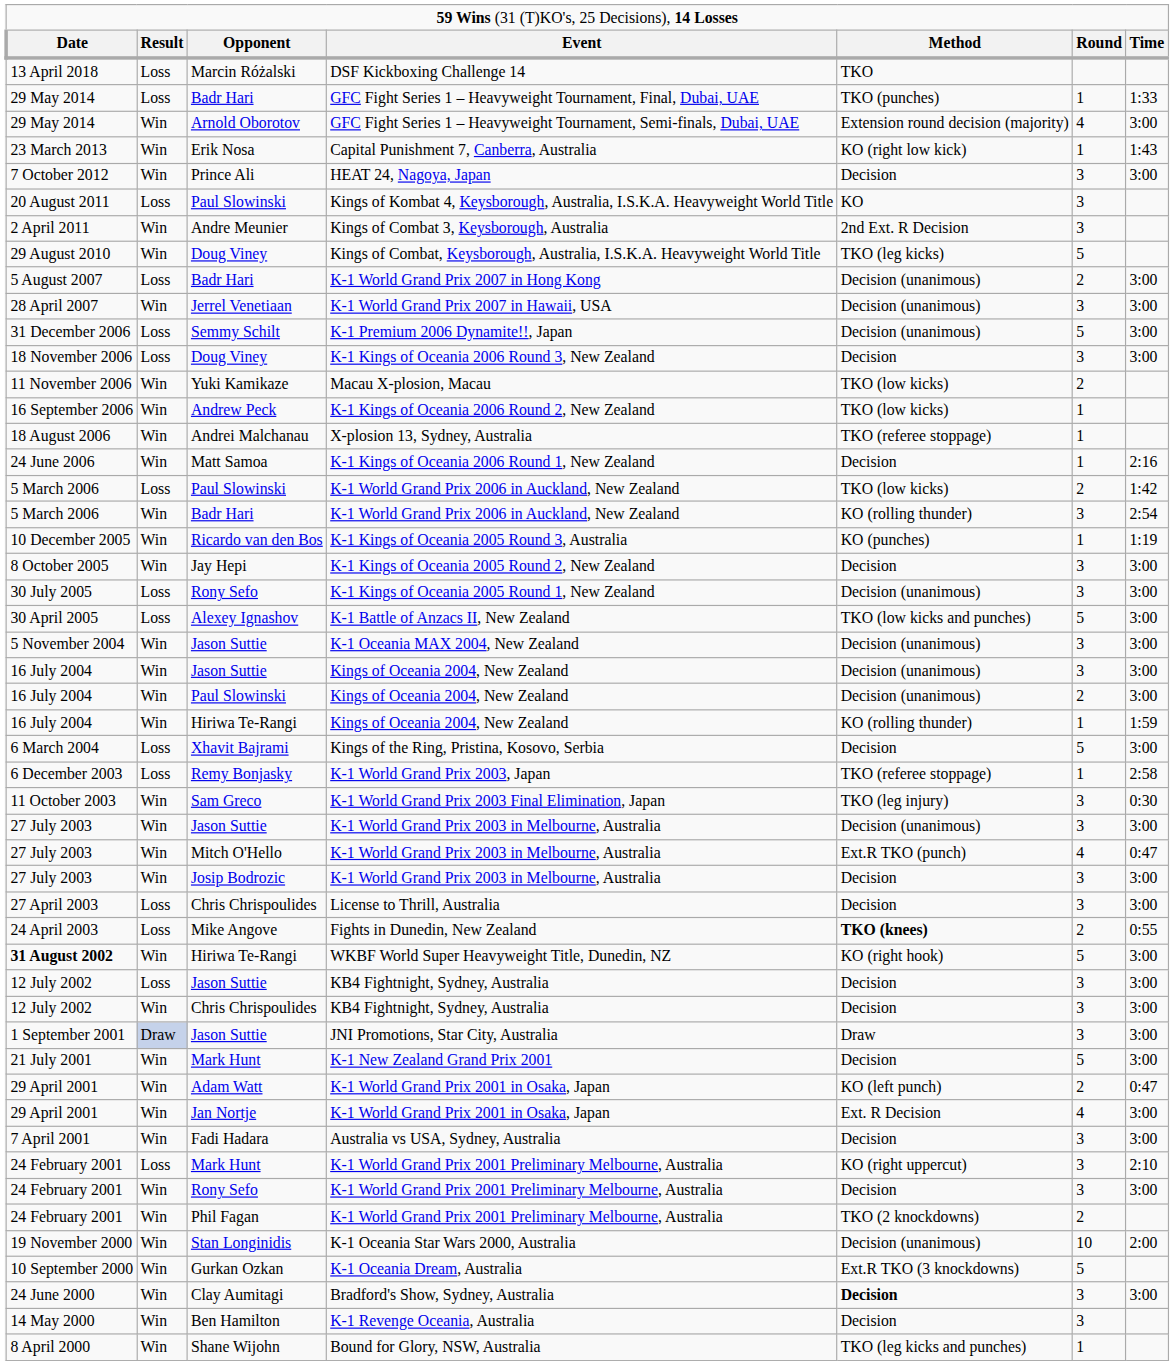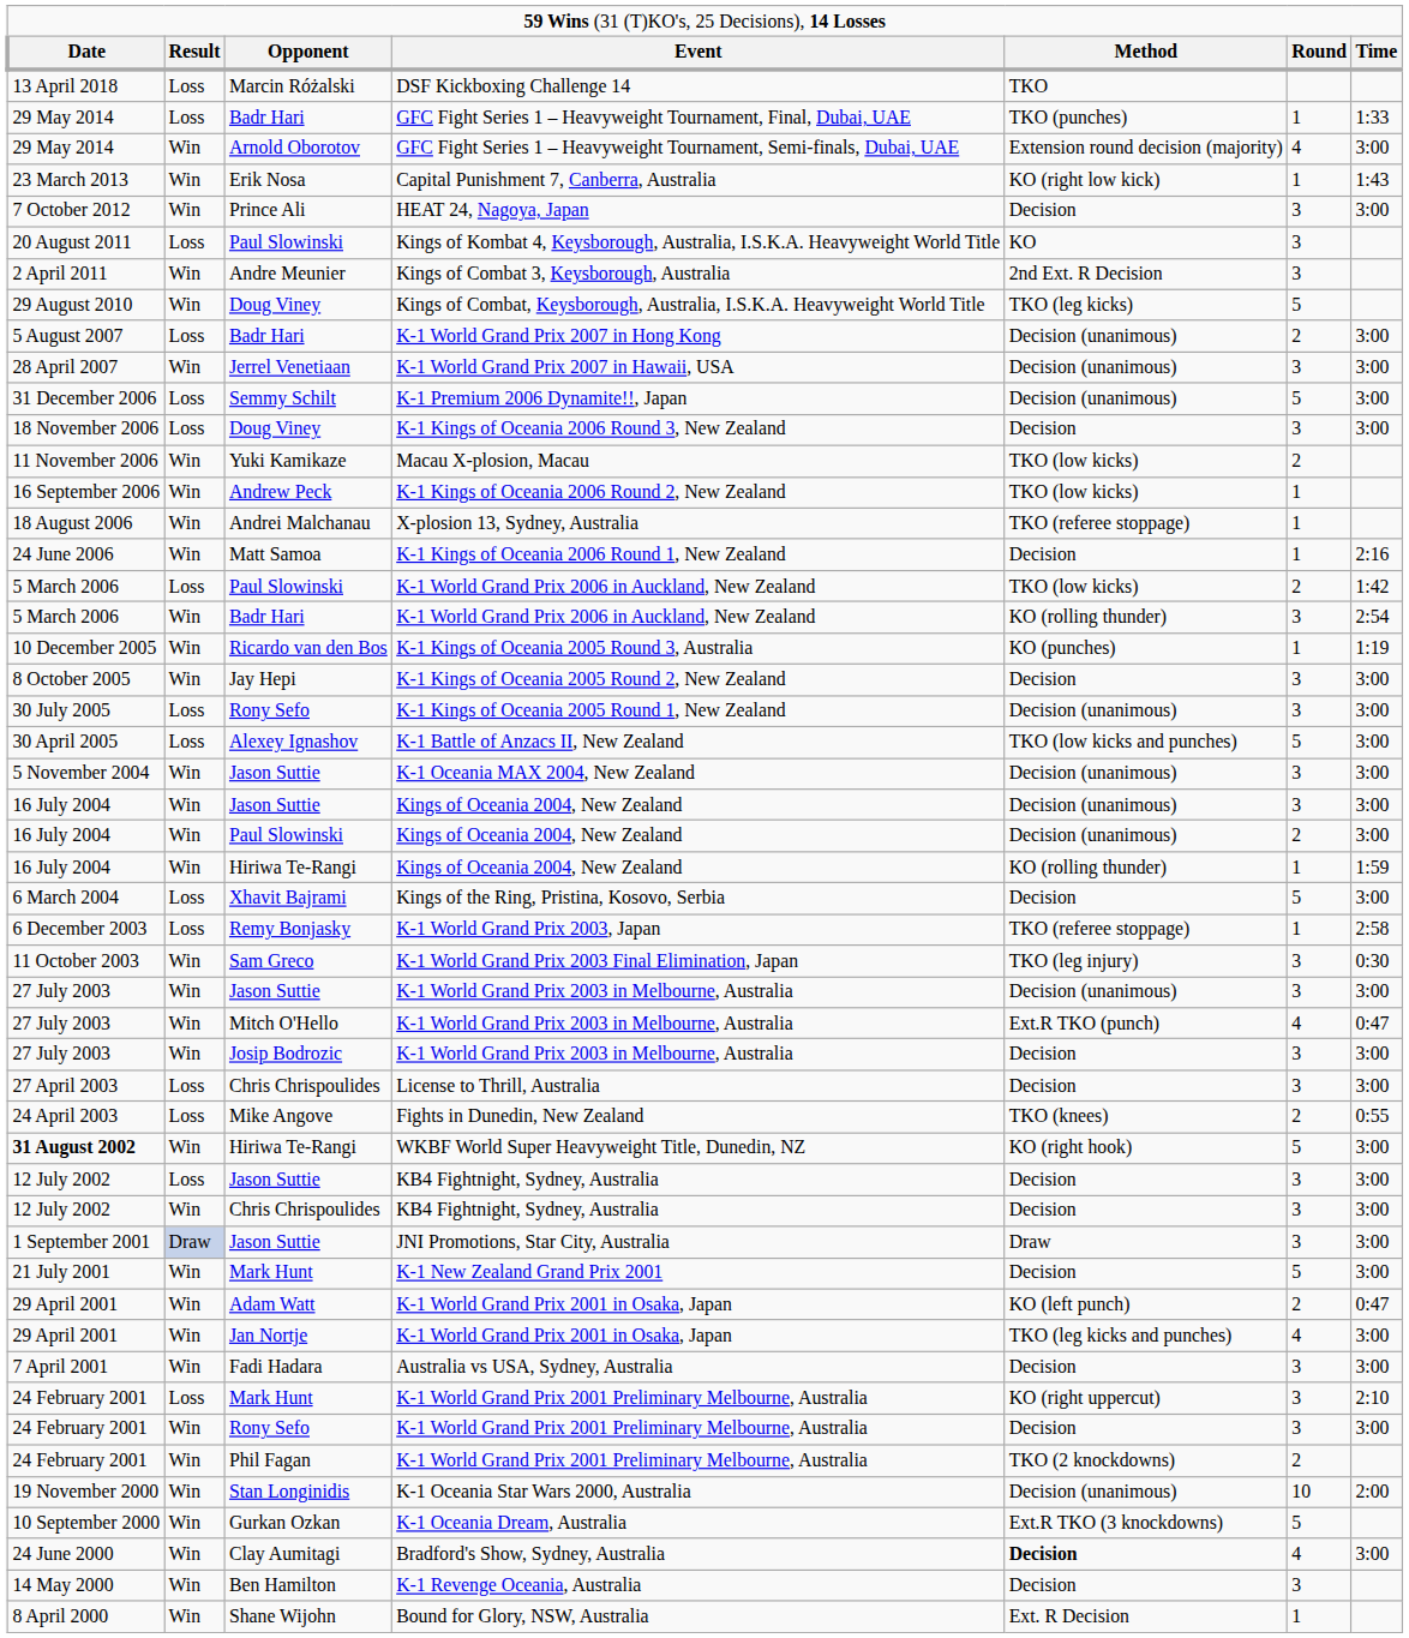Fights in Dunedin, New Zealand | column 5: bold -> normal
Jan Nortje / K-1 World Grand Prix 2001 in Osaka, Japan | column 5: Ext. R Decision -> TKO (leg kicks and punches)
Bradford's Show, Sydney, Australia | column 6: 3 -> 4
Bound for Glory, NSW, Australia | column 5: TKO (leg kicks and punches) -> Ext. R Decision
